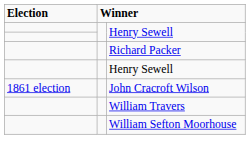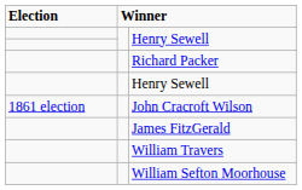+ row: James FitzGerald
